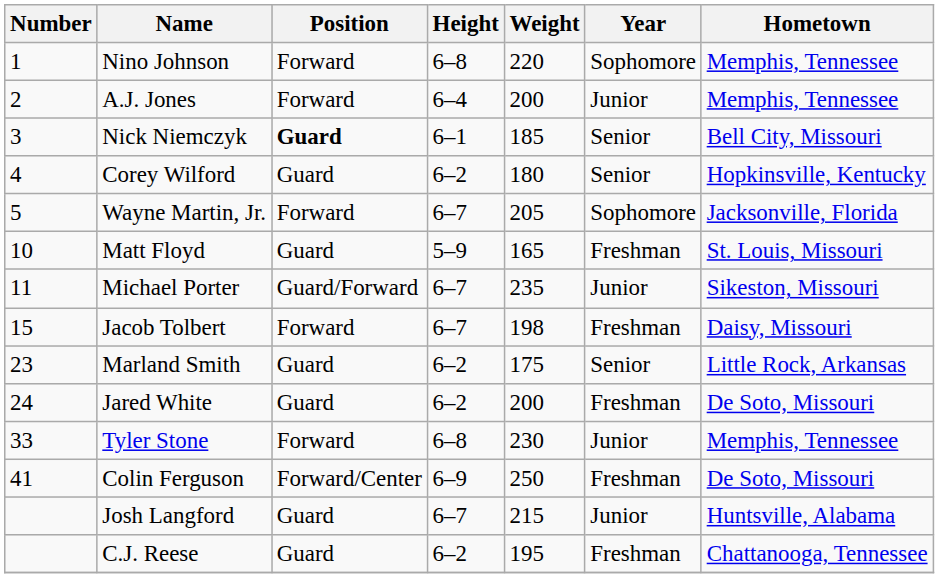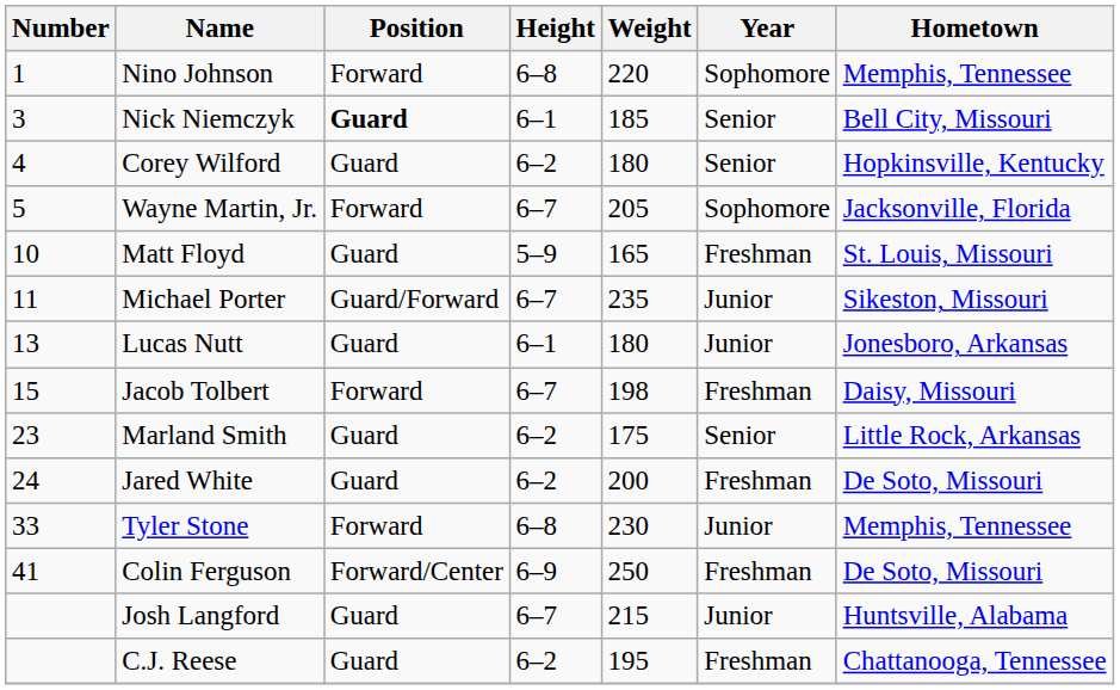- row: 2 | A.J. Jones | Forward | 6–4 | 200 | Junior | Memphis, Tennessee
+ row: 13 | Lucas Nutt | Guard | 6–1 | 180 | Junior | Jonesboro, Arkansas
